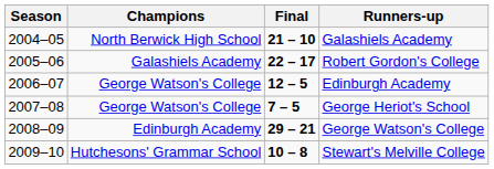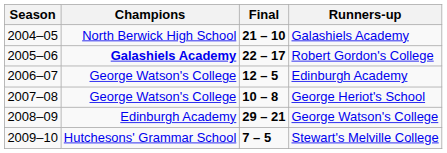Robert Gordon's College | Champions: normal -> bold
George Heriot's School | Final: 7 – 5 -> 10 – 8
Stewart's Melville College | Final: 10 – 8 -> 7 – 5
